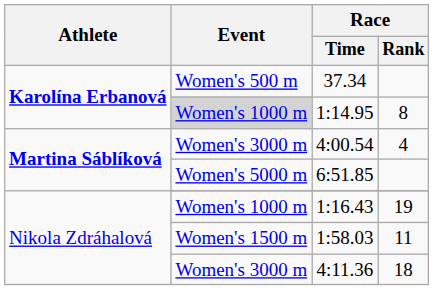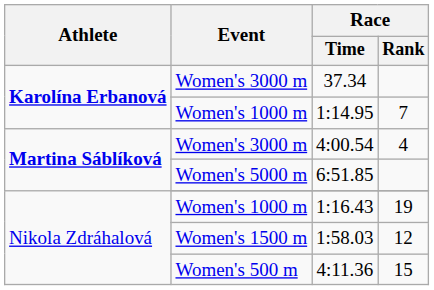37.34 | Event: Women's 500 m -> Women's 3000 m
1:14.95 | Event: lightgrey background -> no background
1:14.95 | Race / Rank: 8 -> 7
1:58.03 | Race / Rank: 11 -> 12
4:11.36 | Event: Women's 3000 m -> Women's 500 m
4:11.36 | Race / Rank: 18 -> 15
